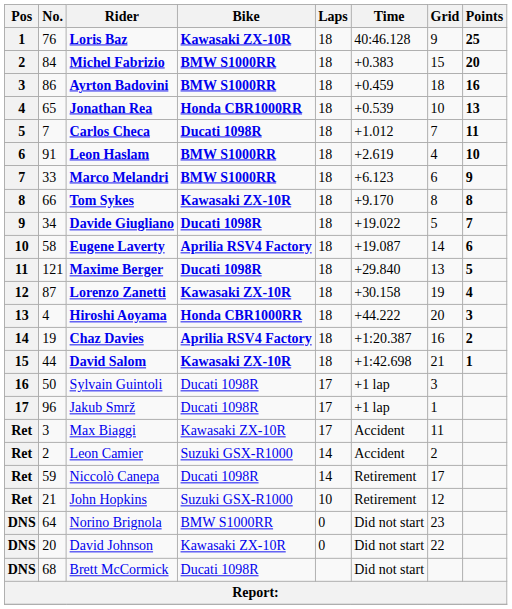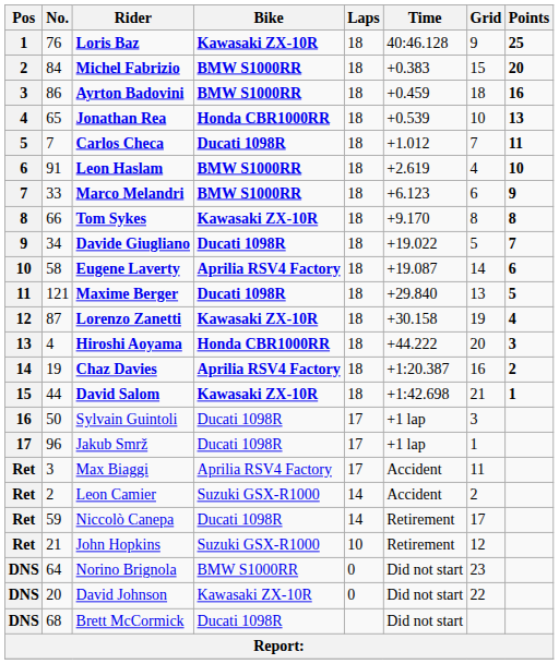Max Biaggi | Bike: Kawasaki ZX-10R -> Aprilia RSV4 Factory
